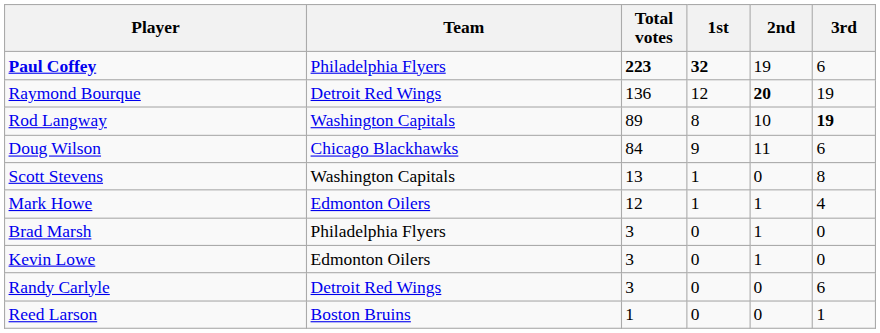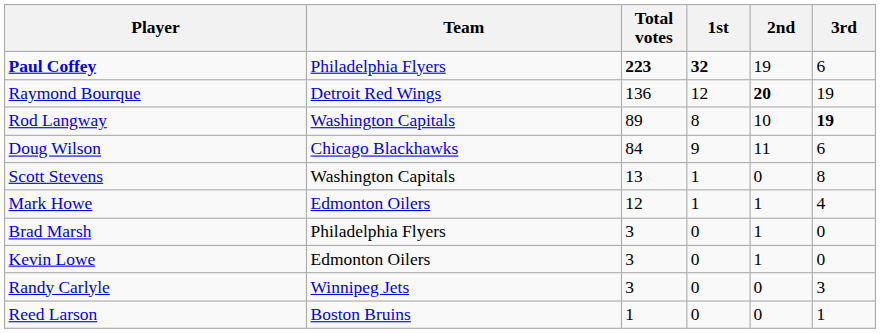Randy Carlyle | Team: Detroit Red Wings -> Winnipeg Jets
Randy Carlyle | 3rd: 6 -> 3
